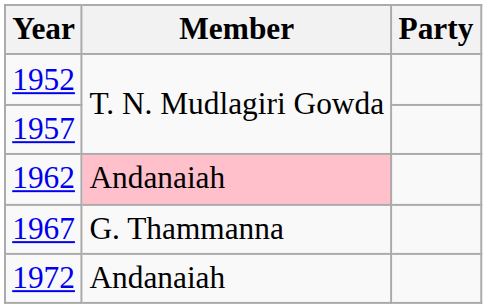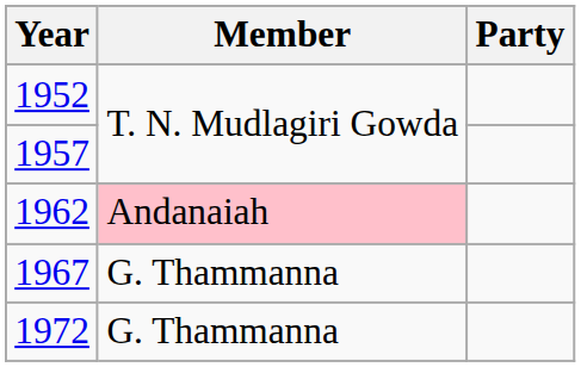1972 | Member: Andanaiah -> G. Thammanna
